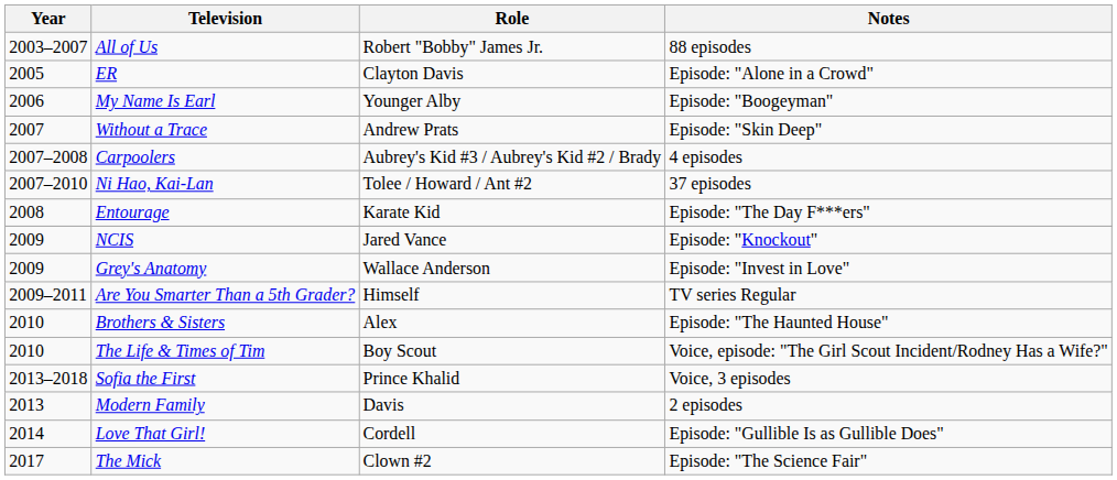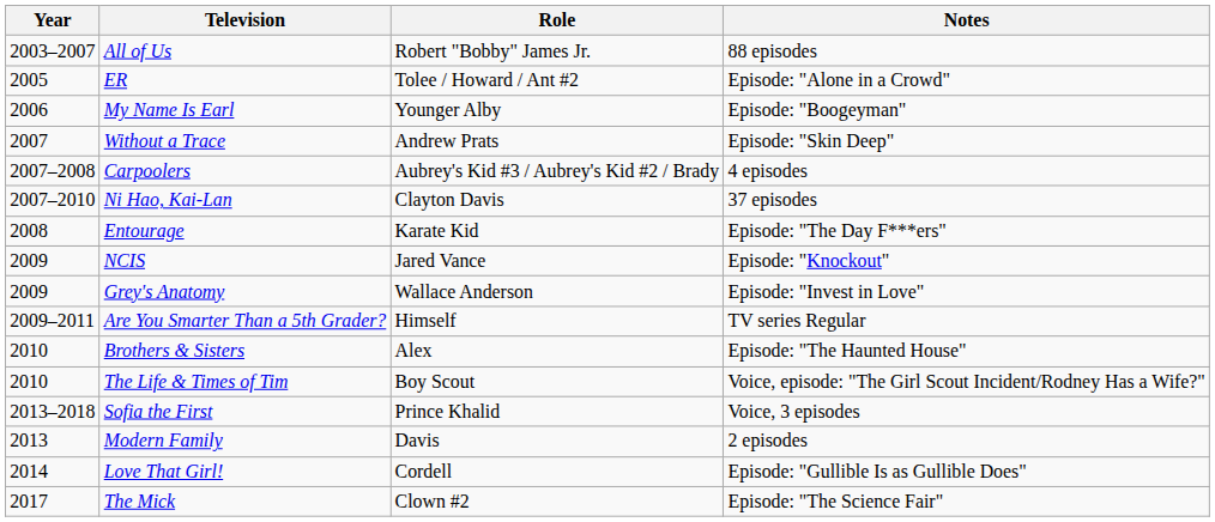ER | Role: Clayton Davis -> Tolee / Howard / Ant #2
Ni Hao, Kai-Lan | Role: Tolee / Howard / Ant #2 -> Clayton Davis
